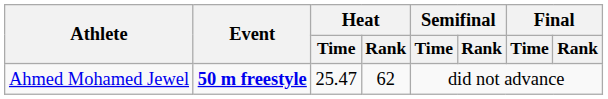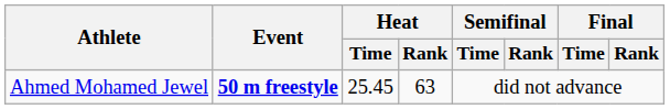Ahmed Mohamed Jewel | Heat / Time: 25.47 -> 25.45
Ahmed Mohamed Jewel | Heat / Rank: 62 -> 63
